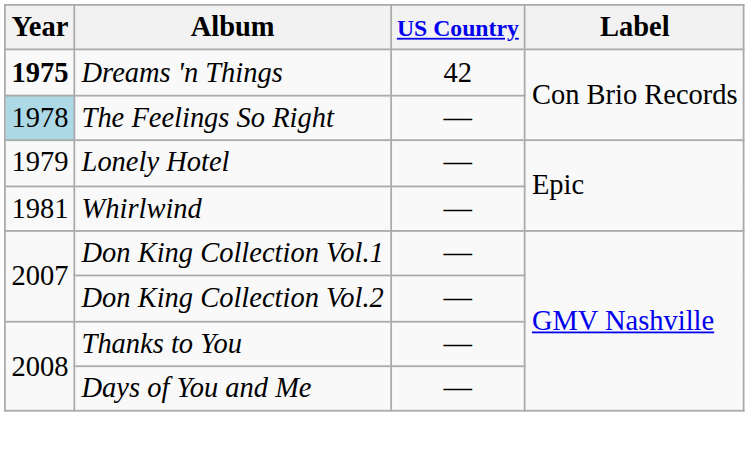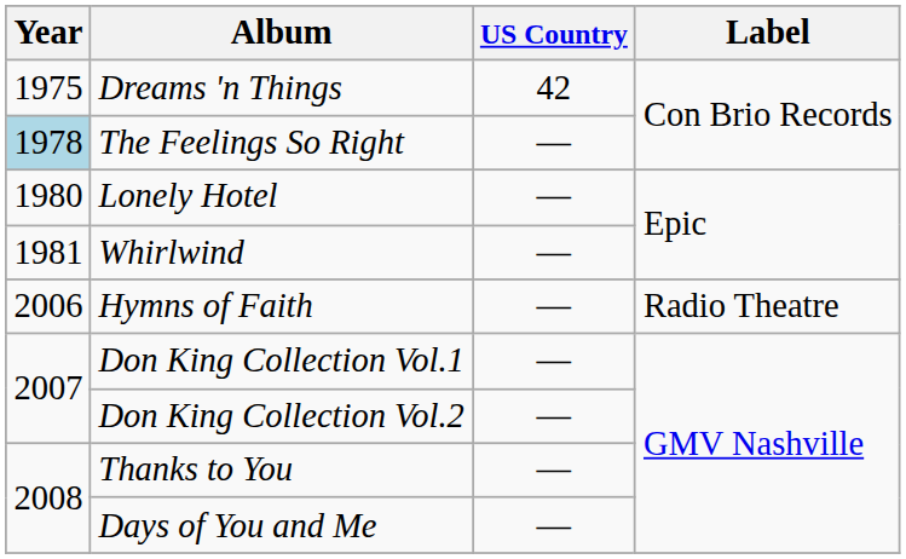Dreams 'n Things | Year: bold -> normal
Lonely Hotel | Year: 1979 -> 1980
+ row: 2006 | Hymns of Faith | — | Radio Theatre
